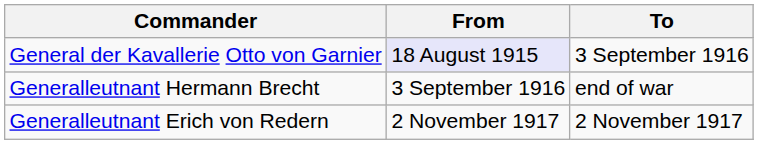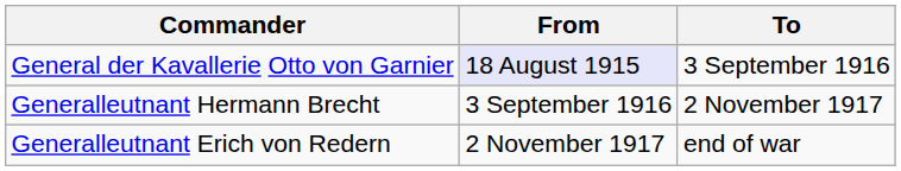Generalleutnant Hermann Brecht | To: end of war -> 2 November 1917
Generalleutnant Erich von Redern | To: 2 November 1917 -> end of war
